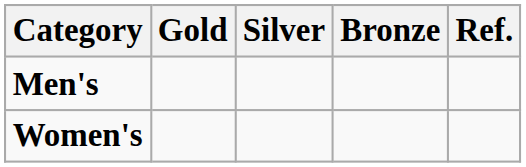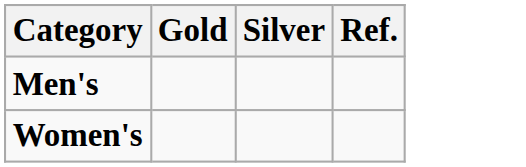- column: Bronze
